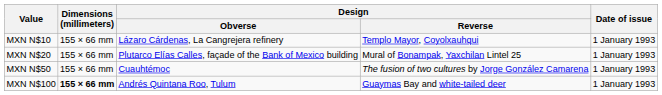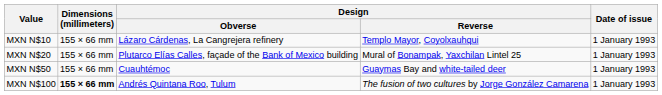MXN N$50 | Design / Reverse: The fusion of two cultures by Jorge González Camarena -> Guaymas Bay and white-tailed deer
MXN N$100 | Design / Reverse: Guaymas Bay and white-tailed deer -> The fusion of two cultures by Jorge González Camarena
